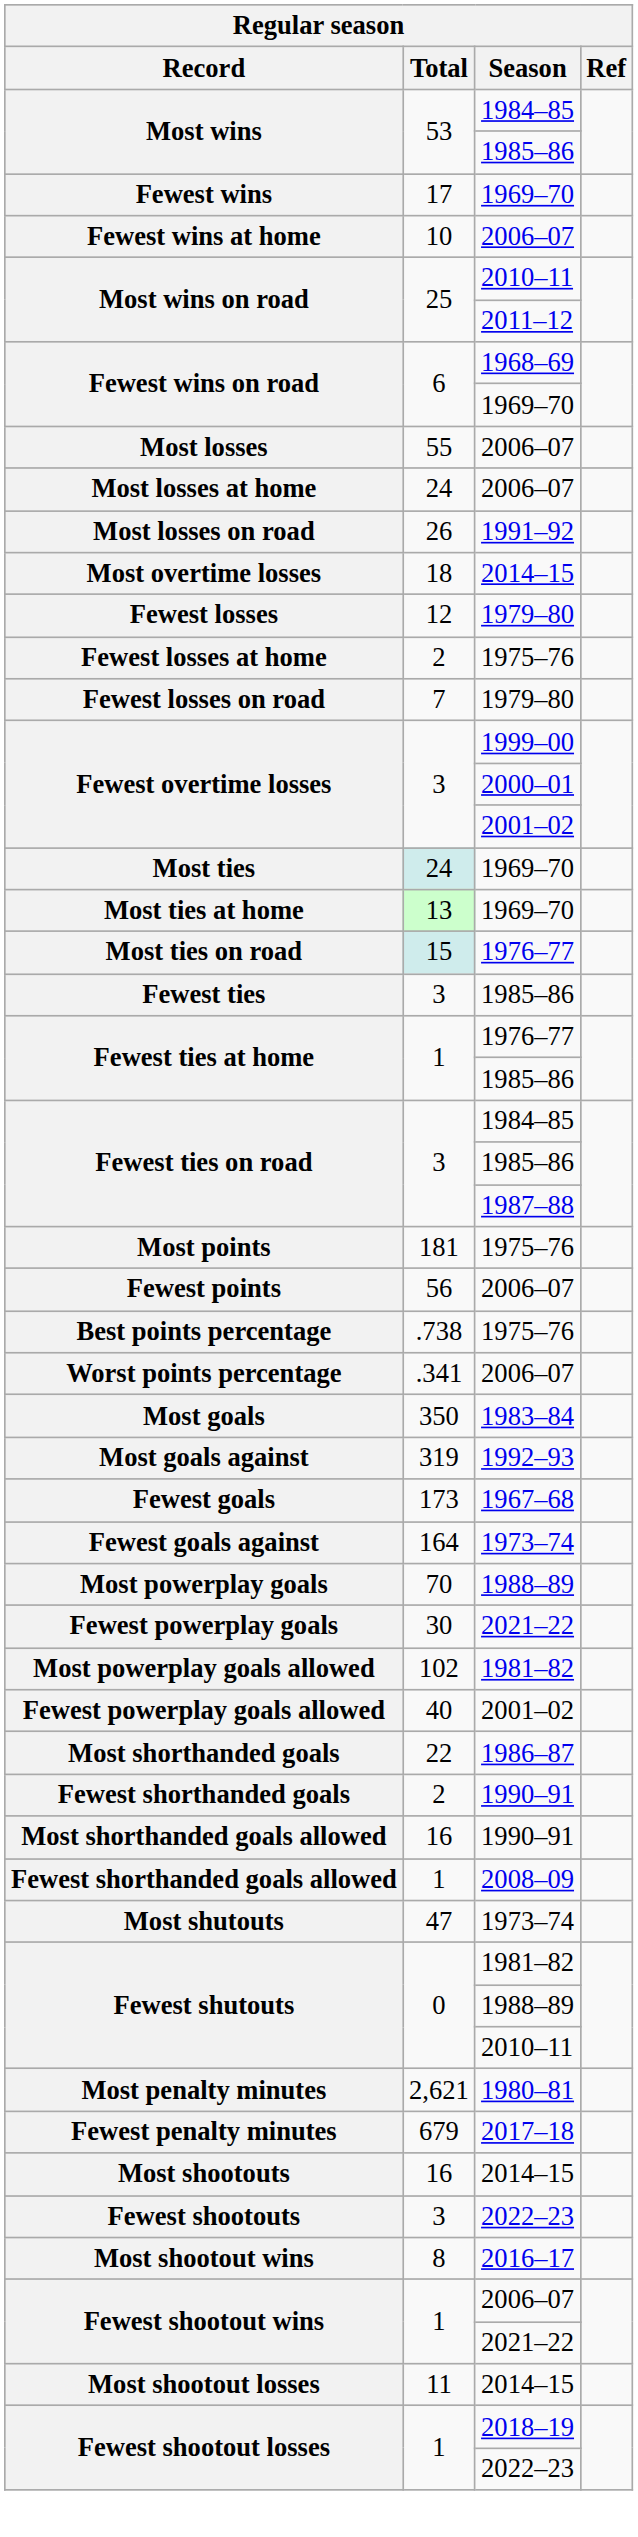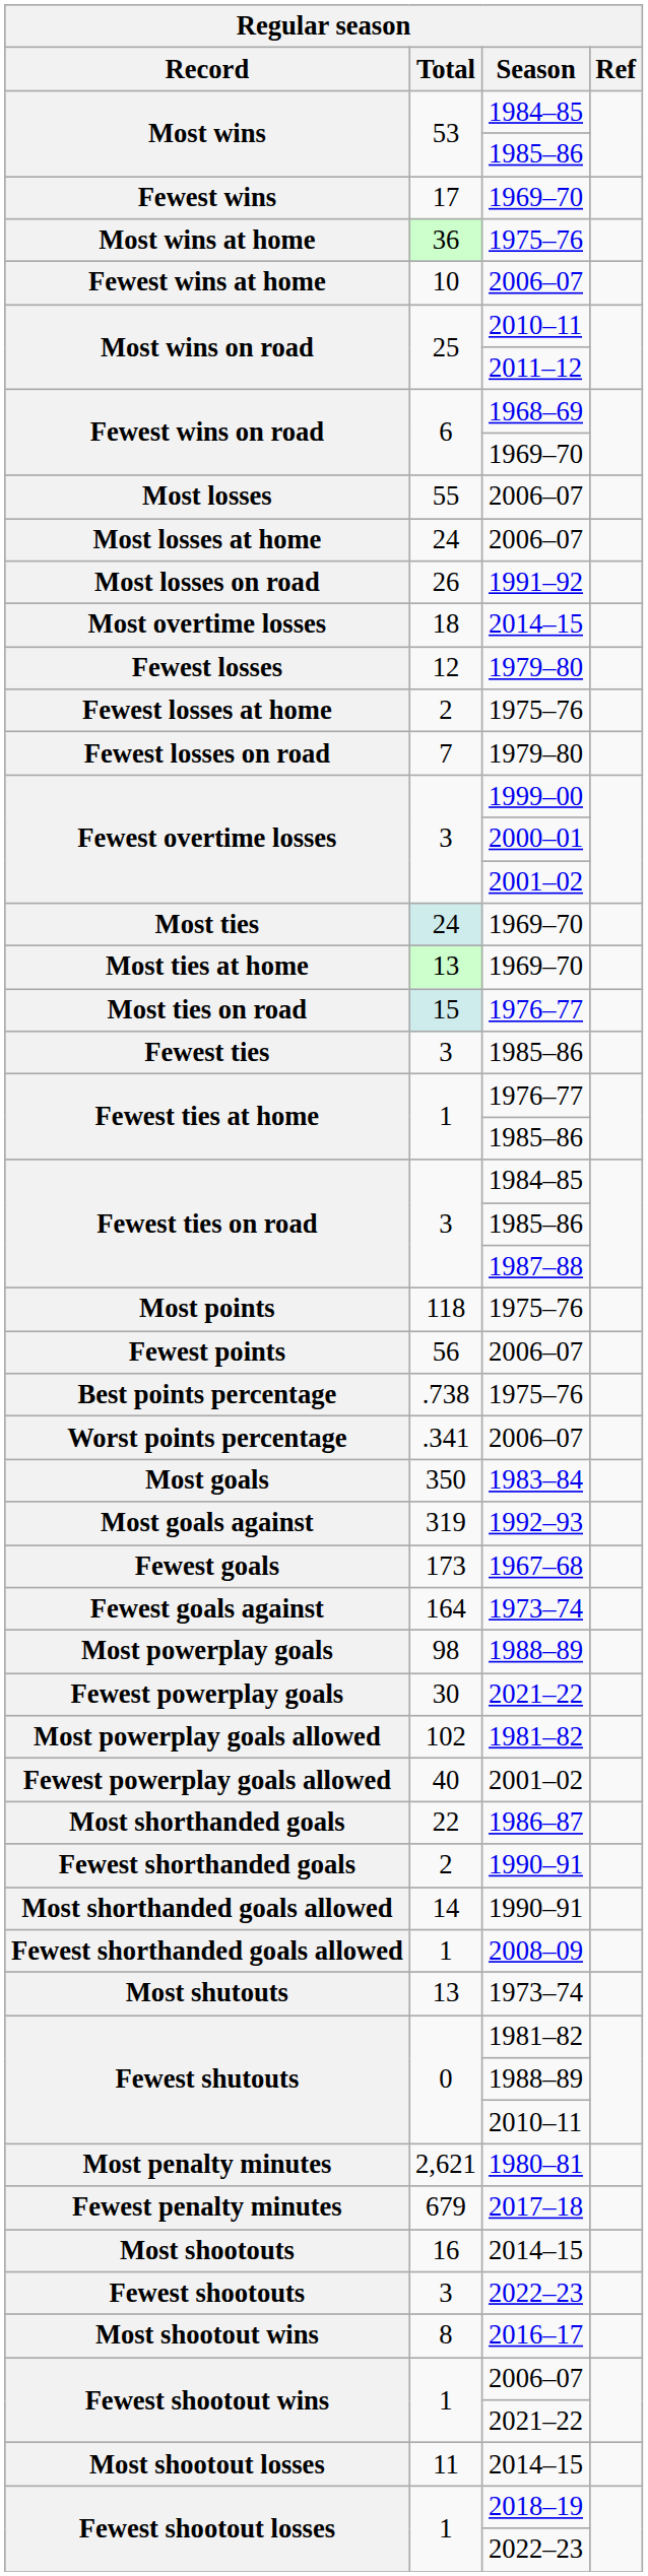+ row: Most wins at home | 36 | 1975–76
Most points | Total: 181 -> 118
Most powerplay goals | Total: 70 -> 98
Most shorthanded goals allowed | Total: 16 -> 14
Most shutouts | Total: 47 -> 13
